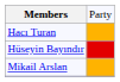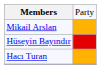rows swapped: Mikail Arslan <-> Hacı Turan
